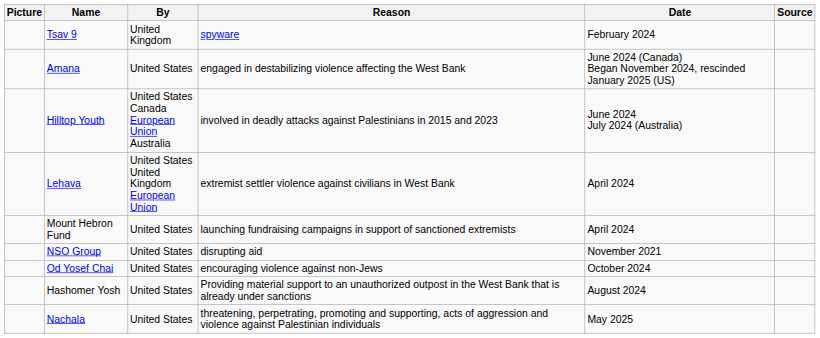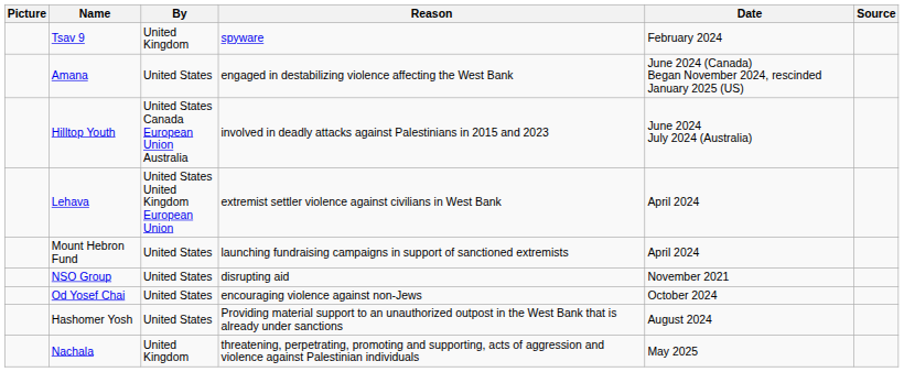Nachala | By: United States -> United Kingdom
